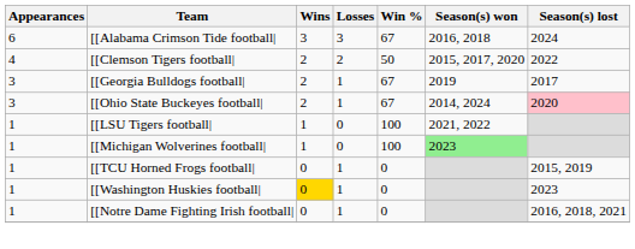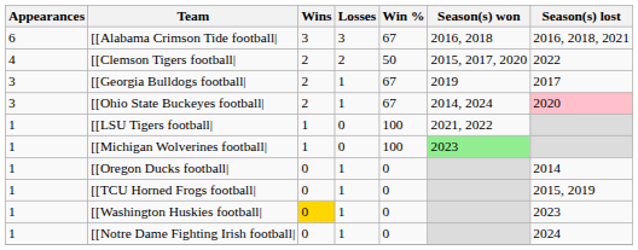[[Alabama Crimson Tide football| | Season(s) lost: 2024 -> 2016, 2018, 2021
+ row: 1 | [[Oregon Ducks football| | 0 | 1 | 0 | 2014
[[Notre Dame Fighting Irish football| | Season(s) lost: 2016, 2018, 2021 -> 2024
